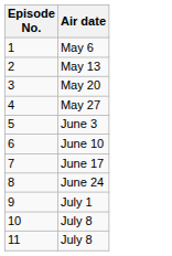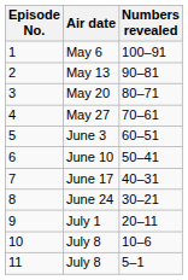+ column: Numbers revealed | 100–91 | 90–81 | 80–71 | 70–61 | 60–51 | 50–41 | 40–31 | 30–21 | 20–11 | 10–6 | 5–1
